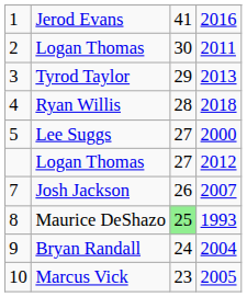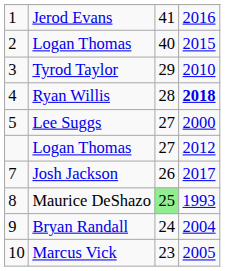2 / Logan Thomas | column 3: 30 -> 40
2 / Logan Thomas | column 4: 2011 -> 2015
Tyrod Taylor | column 4: 2013 -> 2010
Ryan Willis | column 4: normal -> bold
Josh Jackson | column 4: 2007 -> 2017
